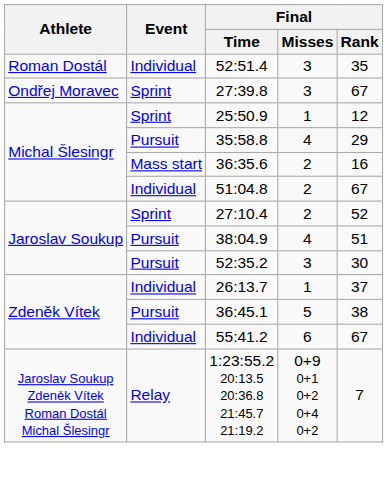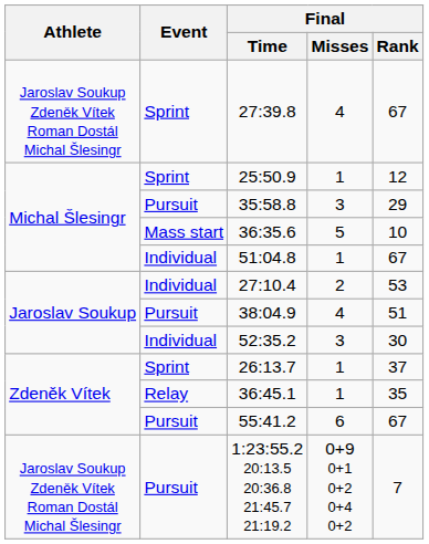- row: Roman Dostál | Individual | 52:51.4 | 3 | 35
27:39.8 | Athlete: Ondřej Moravec -> Jaroslav Soukup Zdeněk Vítek Roman Dostál Michal Šlesingr
27:39.8 | Final / Misses: 3 -> 4
35:58.8 | Final / Misses: 4 -> 3
36:35.6 | Final / Misses: 2 -> 5
36:35.6 | Final / Rank: 16 -> 10
51:04.8 | Final / Misses: 2 -> 1
27:10.4 | Event: Sprint -> Individual
27:10.4 | Final / Rank: 52 -> 53
52:35.2 | Event: Pursuit -> Individual
26:13.7 | Event: Individual -> Sprint
36:45.1 | Event: Pursuit -> Relay
36:45.1 | Final / Misses: 5 -> 1
36:45.1 | Final / Rank: 38 -> 35
55:41.2 | Event: Individual -> Pursuit
1:23:55.2 20:13.5 20:36.8 21:45.7 21:19.2 | Event: Relay -> Pursuit
